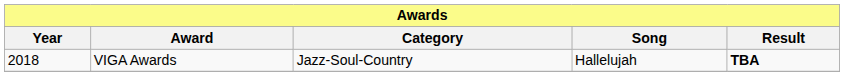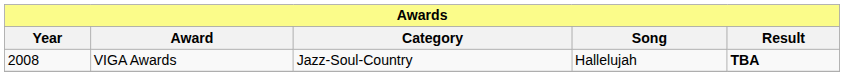VIGA Awards | Year: 2018 -> 2008
